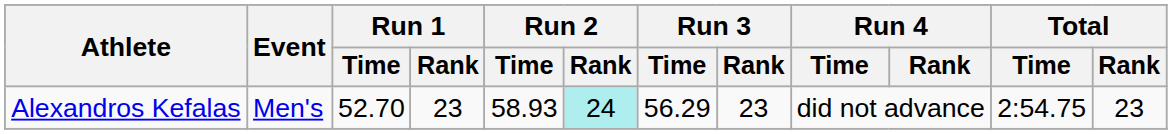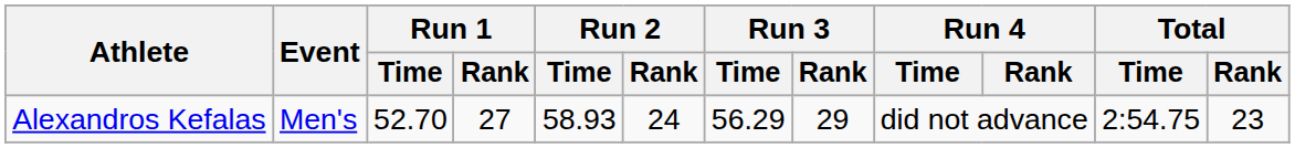Alexandros Kefalas | Run 1 / Rank: 23 -> 27
Alexandros Kefalas | Run 2 / Rank: paleturquoise background -> no background
Alexandros Kefalas | Run 3 / Rank: 23 -> 29
